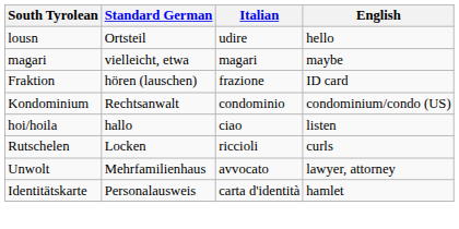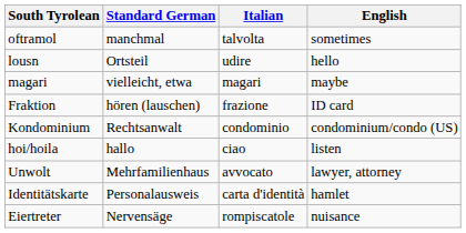+ row: oftramol | manchmal | talvolta | sometimes
- row: Rutschelen | Locken | riccioli | curls
+ row: Eiertreter | Nervensäge | rompiscatole | nuisance
